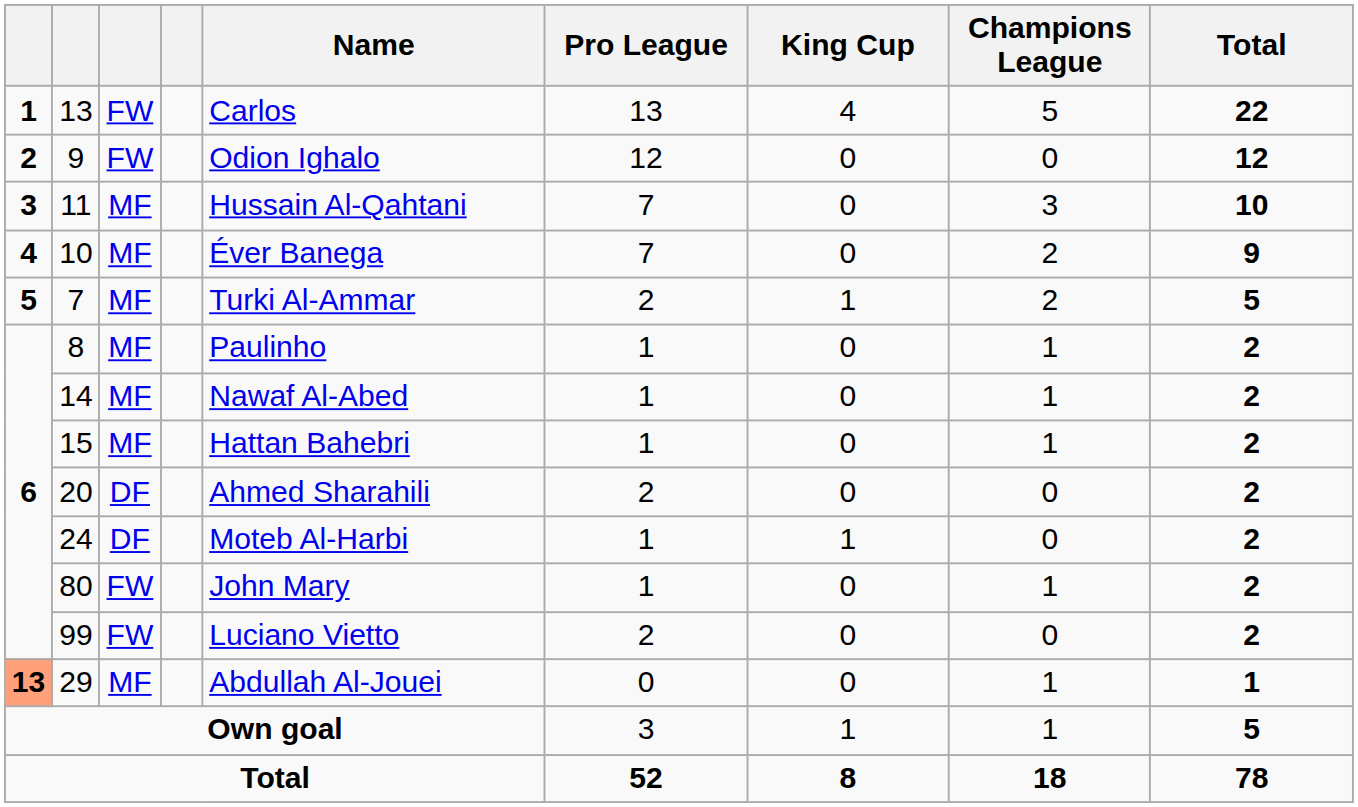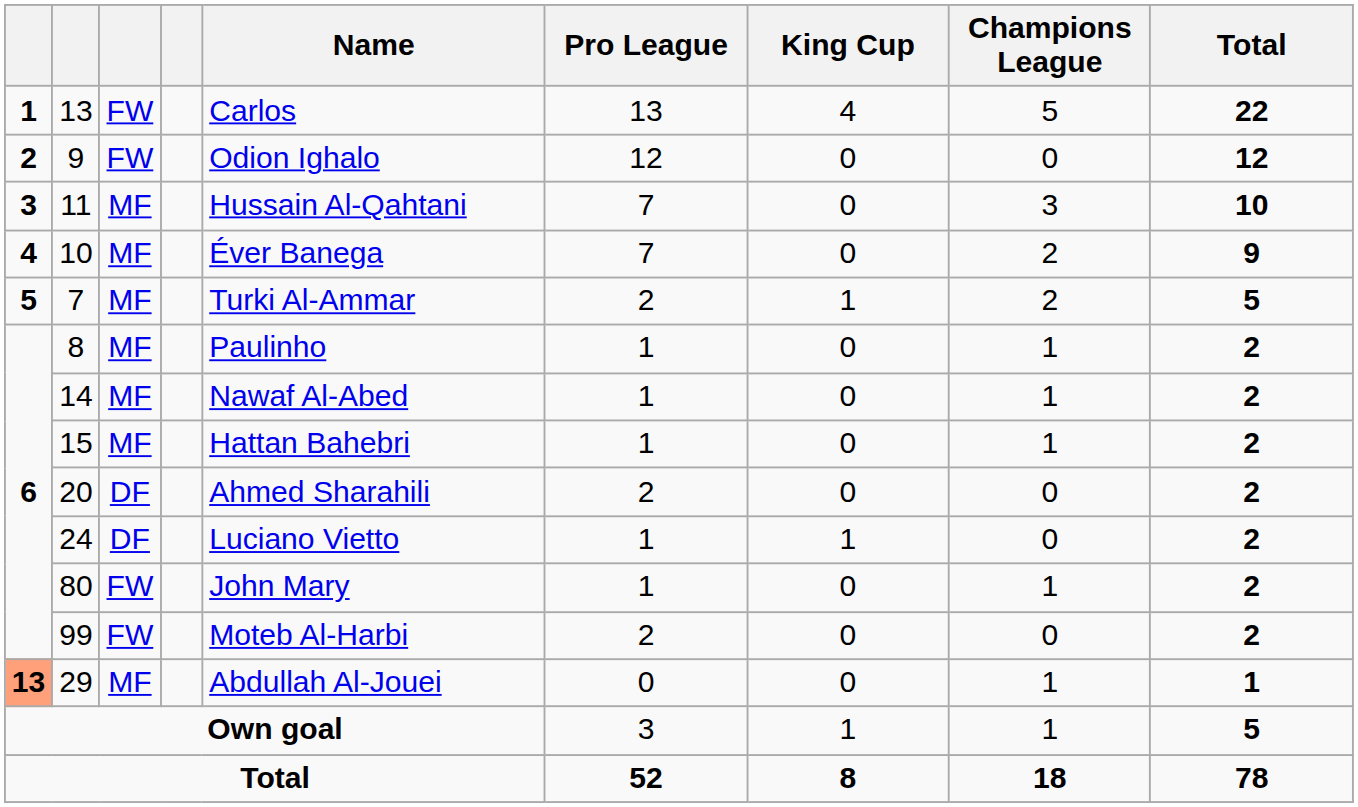24 | Name: Moteb Al-Harbi -> Luciano Vietto
99 | Name: Luciano Vietto -> Moteb Al-Harbi
